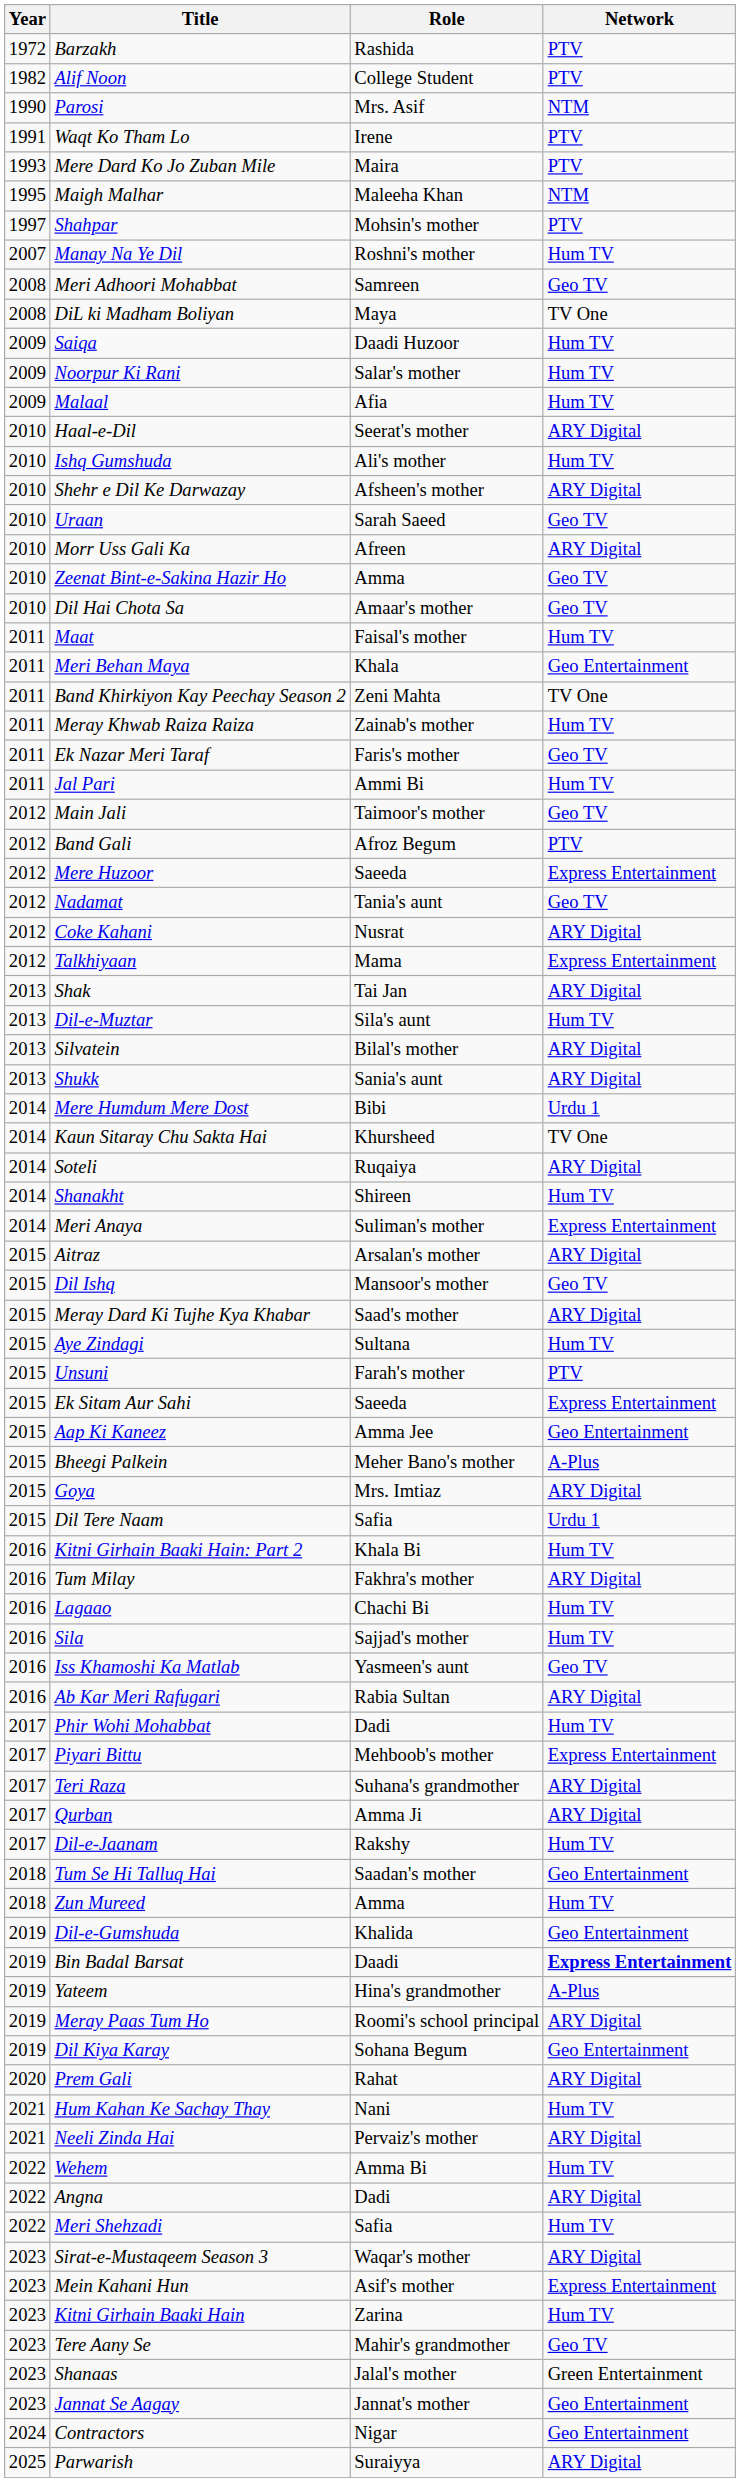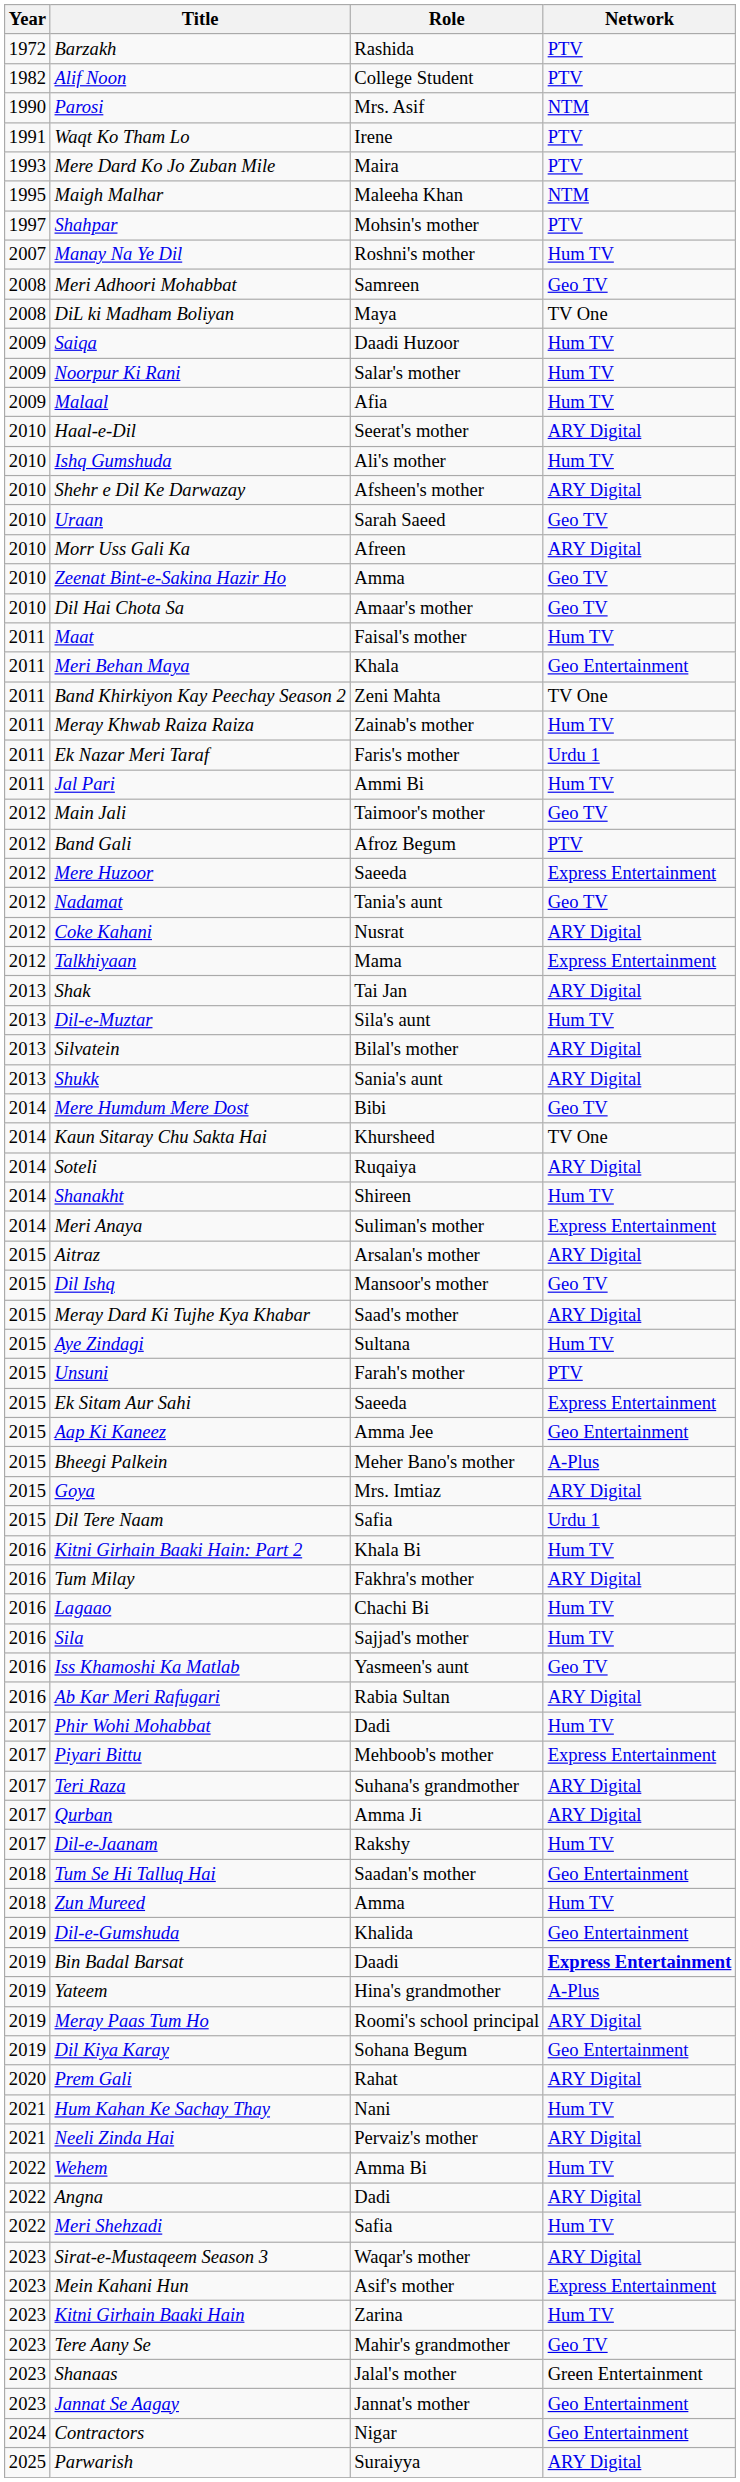Ek Nazar Meri Taraf | Network: Geo TV -> Urdu 1
Mere Humdum Mere Dost | Network: Urdu 1 -> Geo TV
